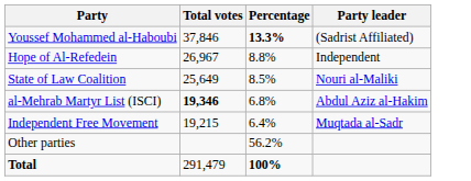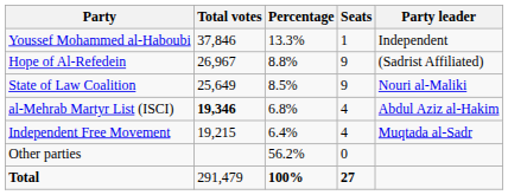+ column: Seats | 1 | 9 | 9 | 4 | 4 | 0 | 27
Youssef Mohammed al-Haboubi | Percentage: bold -> normal
Youssef Mohammed al-Haboubi | Party leader: (Sadrist Affiliated) -> Independent
Hope of Al-Refedein | Party leader: Independent -> (Sadrist Affiliated)
